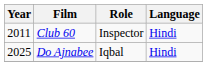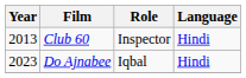Club 60 | Year: 2011 -> 2013
Do Ajnabee | Year: 2025 -> 2023
